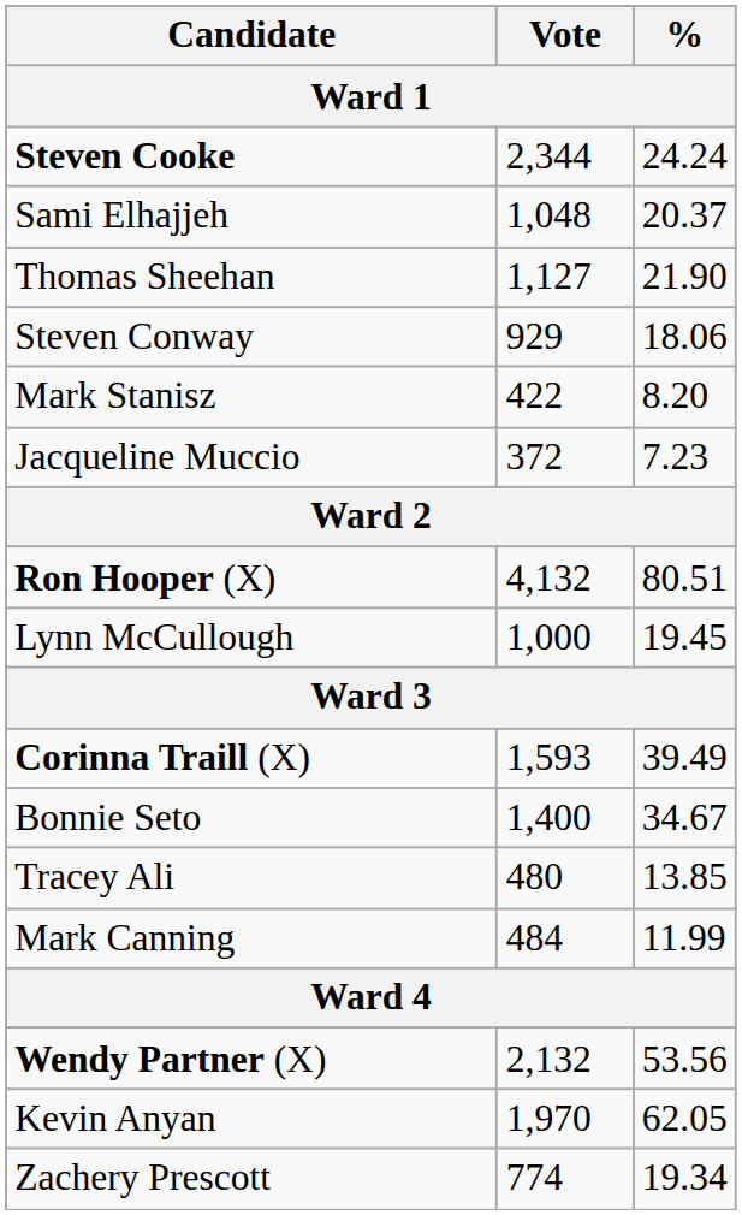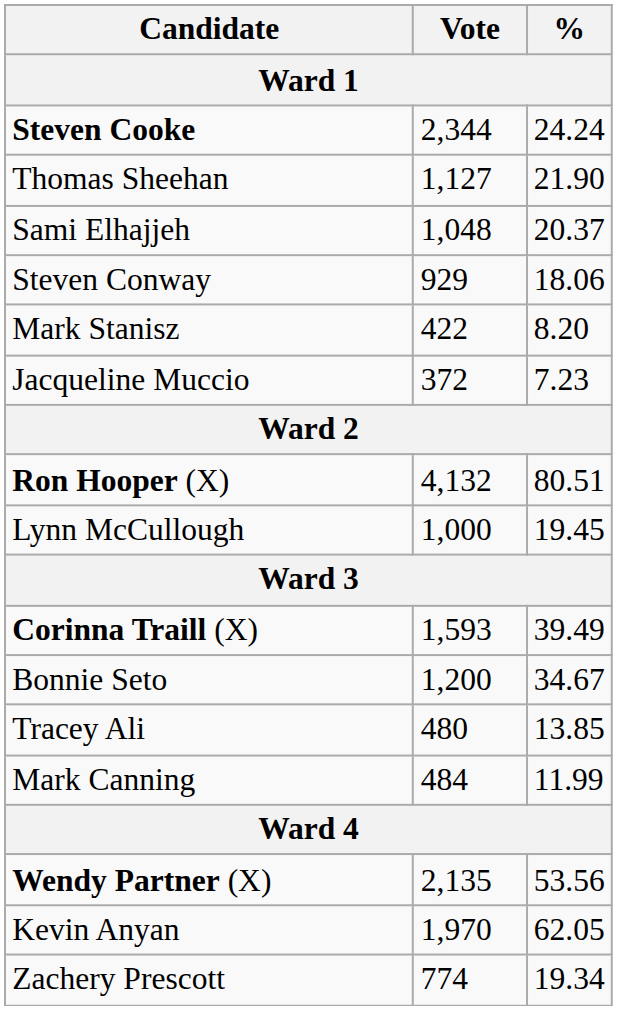rows swapped: Thomas Sheehan <-> Sami Elhajjeh
Bonnie Seto | Vote: 1,400 -> 1,200
Wendy Partner (X) | Vote: 2,132 -> 2,135
